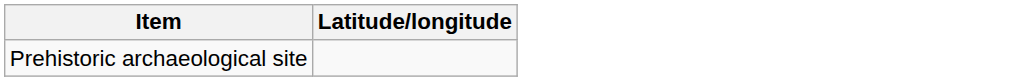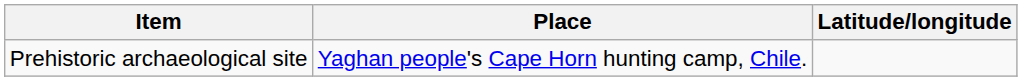+ column: Place | Yaghan people's Cape Horn hunting camp, Chile.
